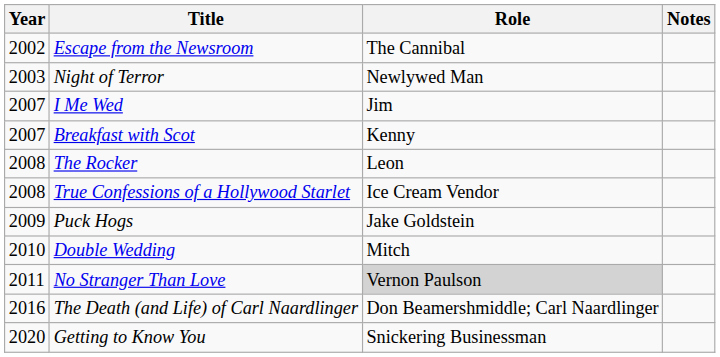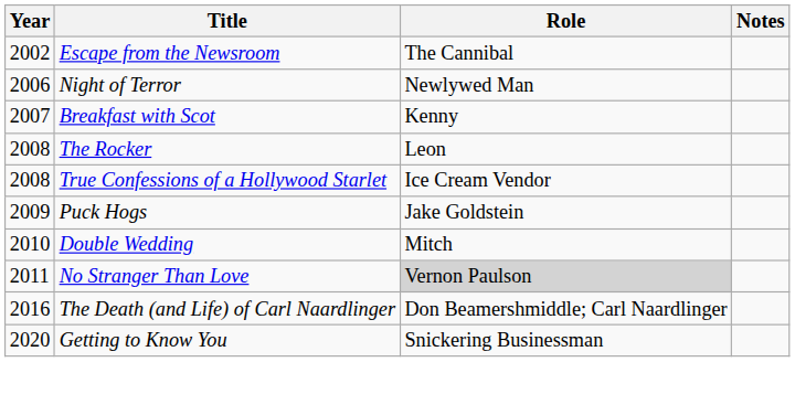Night of Terror | Year: 2003 -> 2006
- row: 2007 | I Me Wed | Jim
